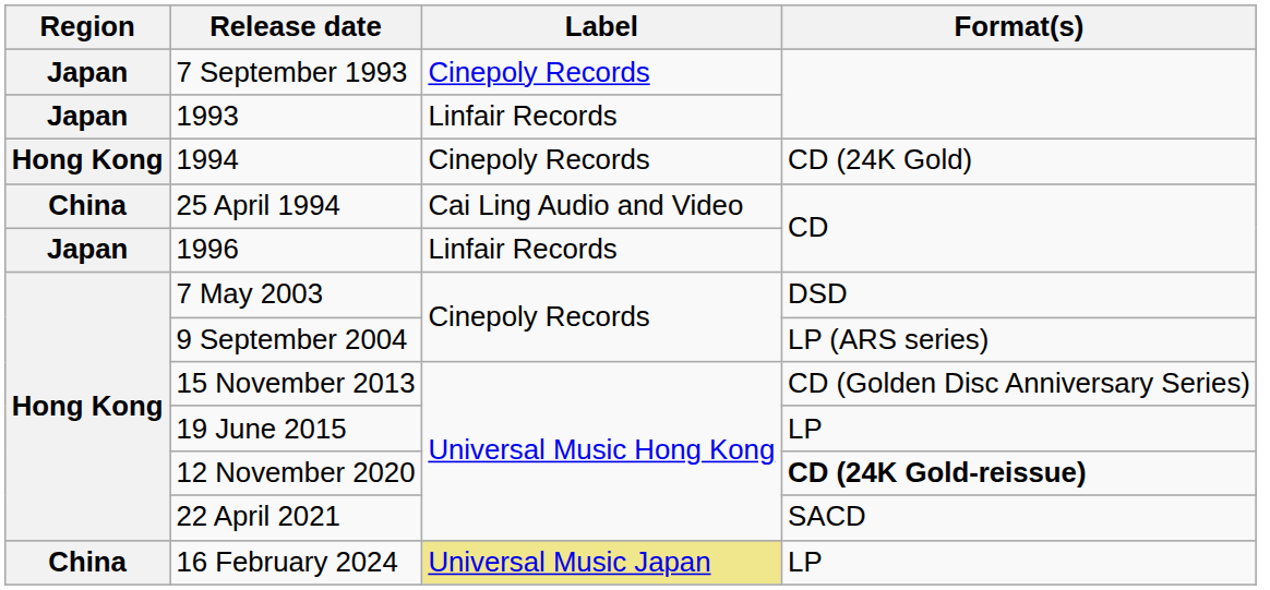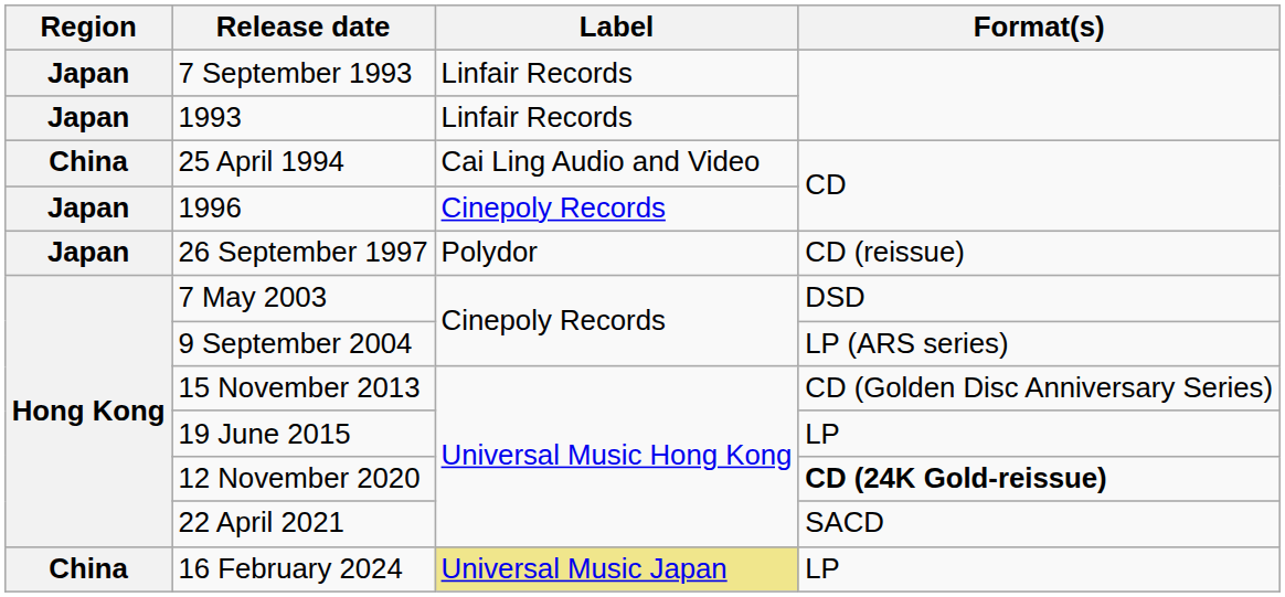7 September 1993 | Label: Cinepoly Records -> Linfair Records
- row: Hong Kong | 1994 | Cinepoly Records | CD (24K Gold)
1996 | Label: Linfair Records -> Cinepoly Records
+ row: Japan | 26 September 1997 | Polydor | CD (reissue)
